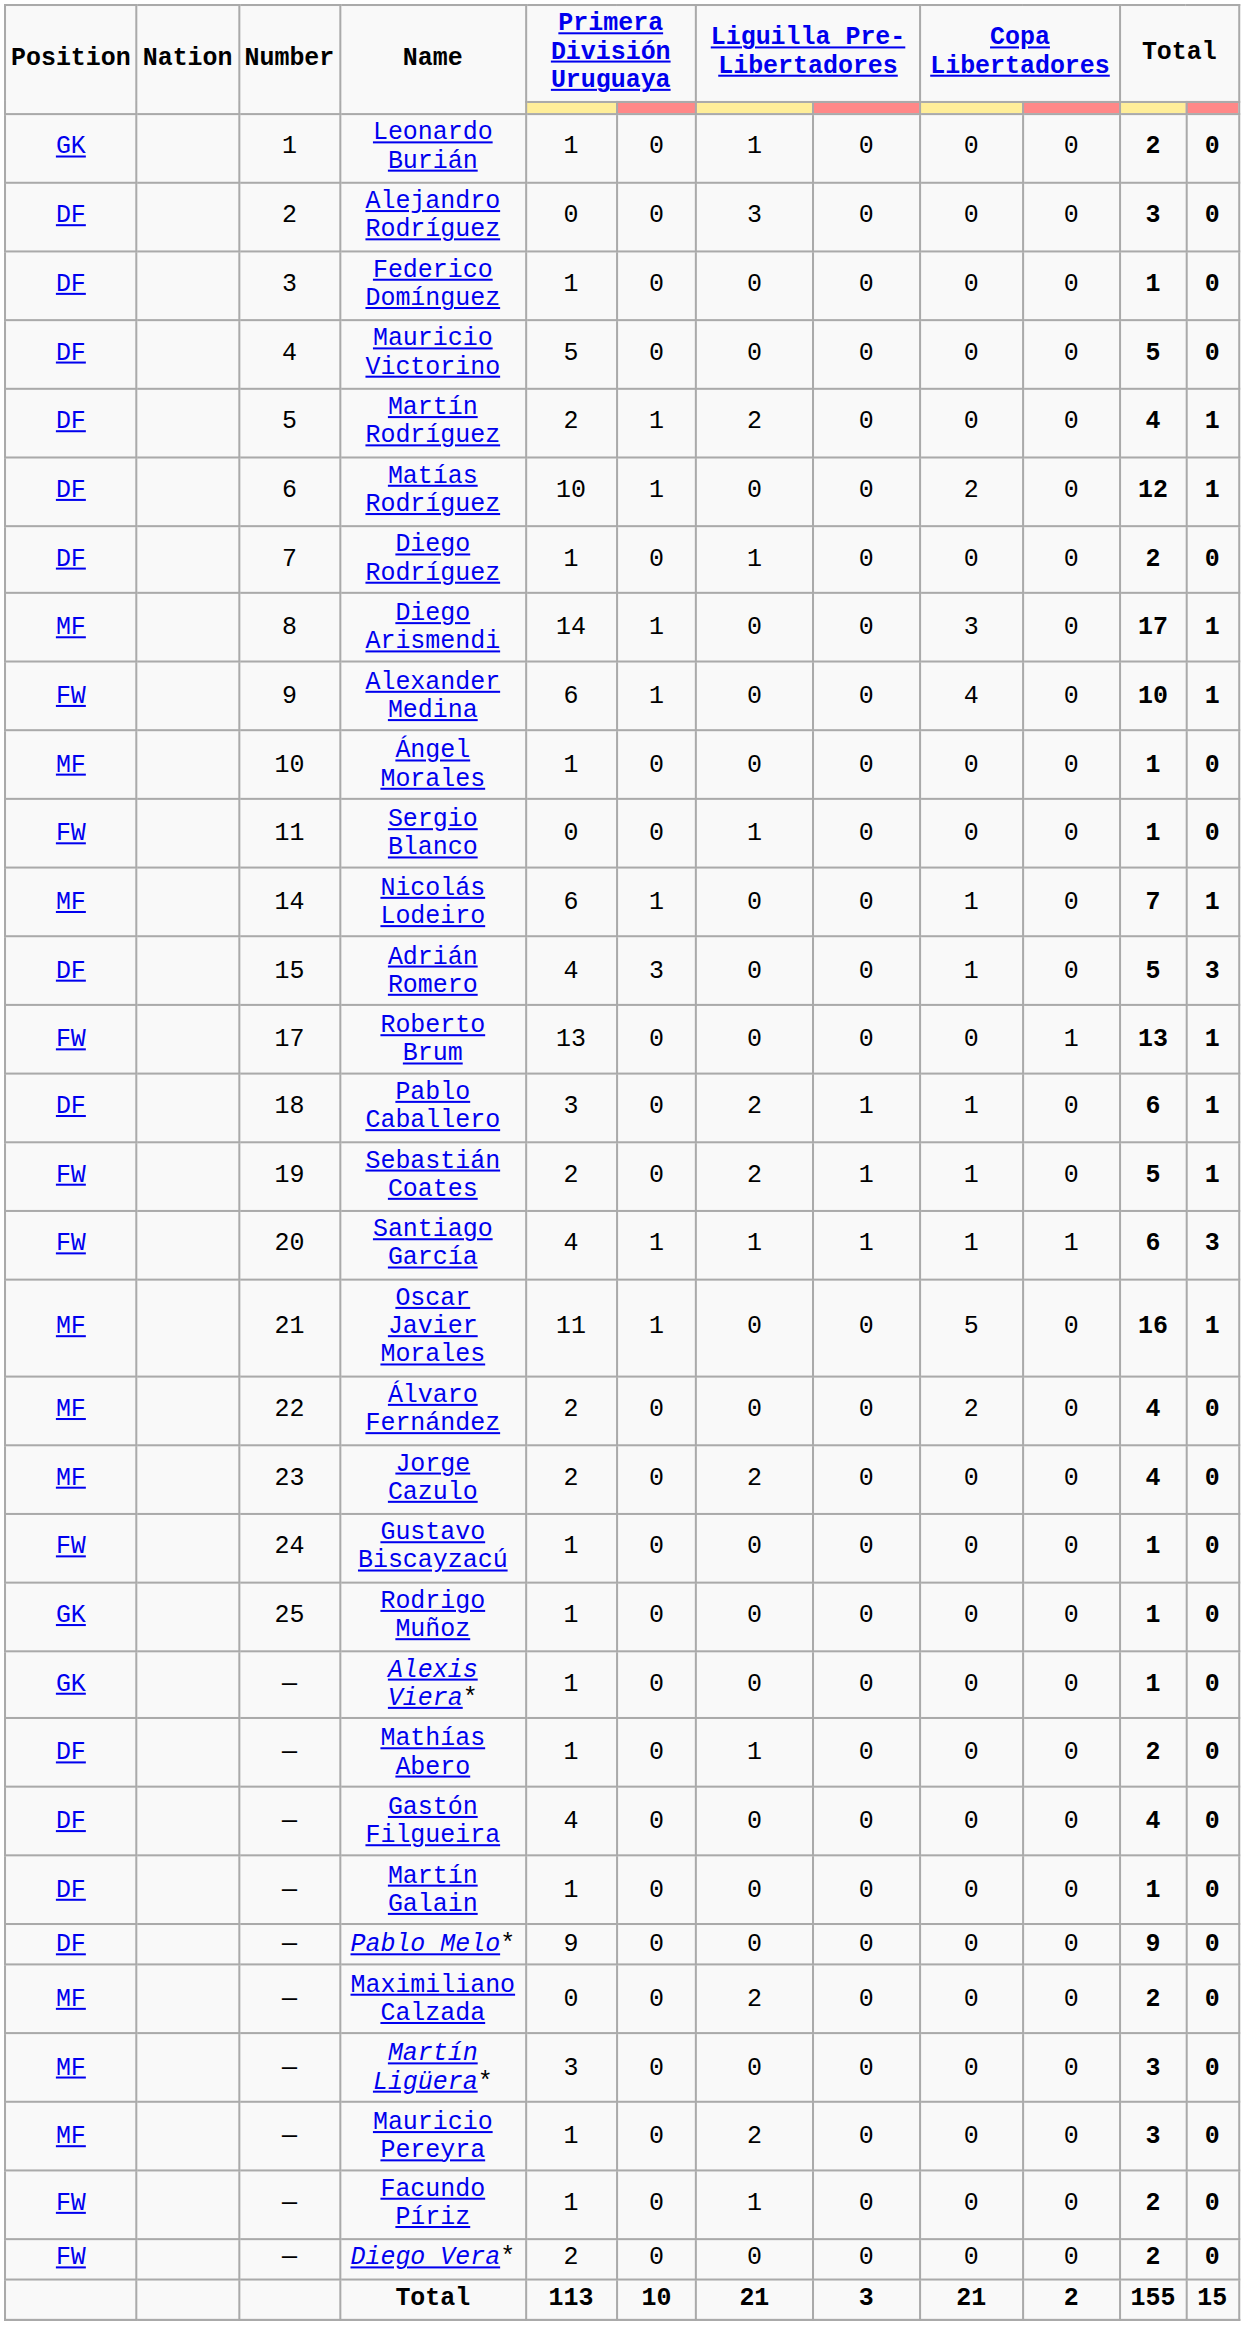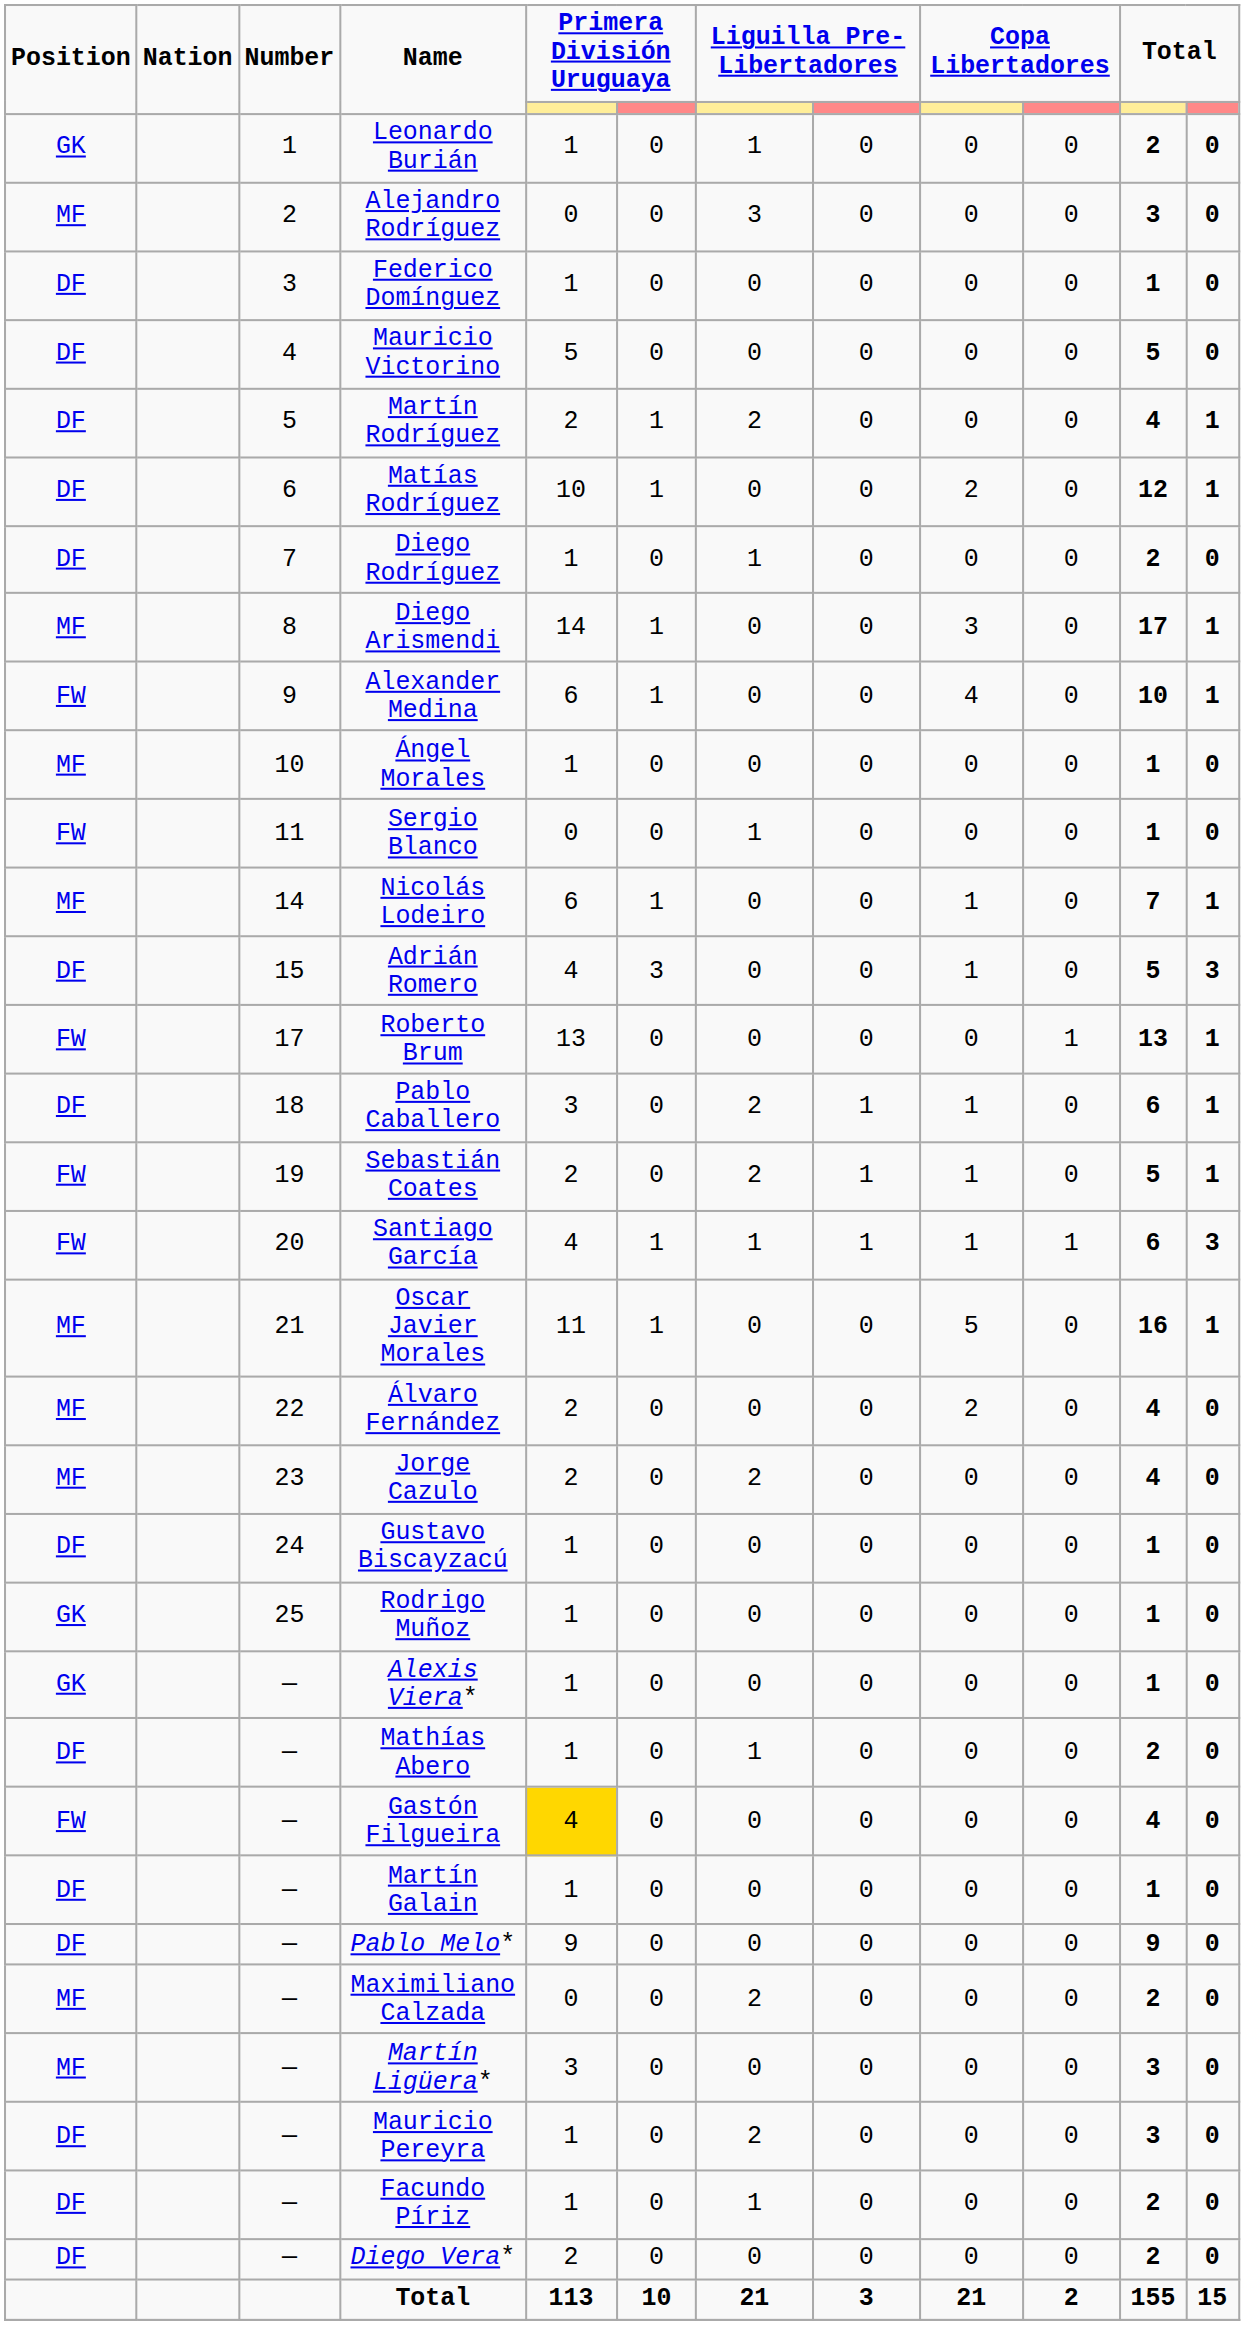Alejandro Rodríguez | Position: DF -> MF
Gustavo Biscayzacú | Position: FW -> DF
Gastón Filgueira | Position: DF -> FW
Gastón Filgueira | column 5: no background -> gold background
Mauricio Pereyra | Position: MF -> DF
Facundo Píriz | Position: FW -> DF
Diego Vera* | Position: FW -> DF
